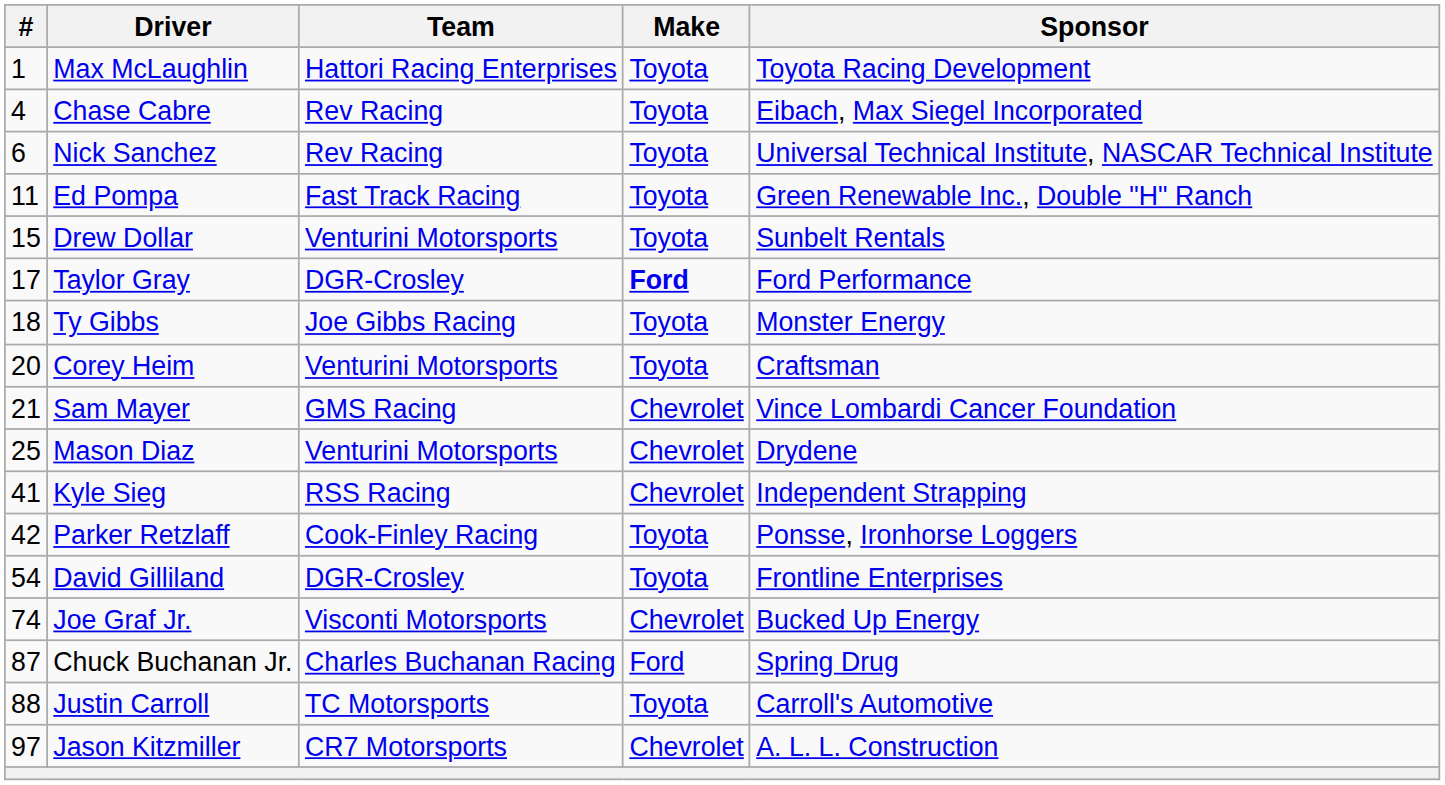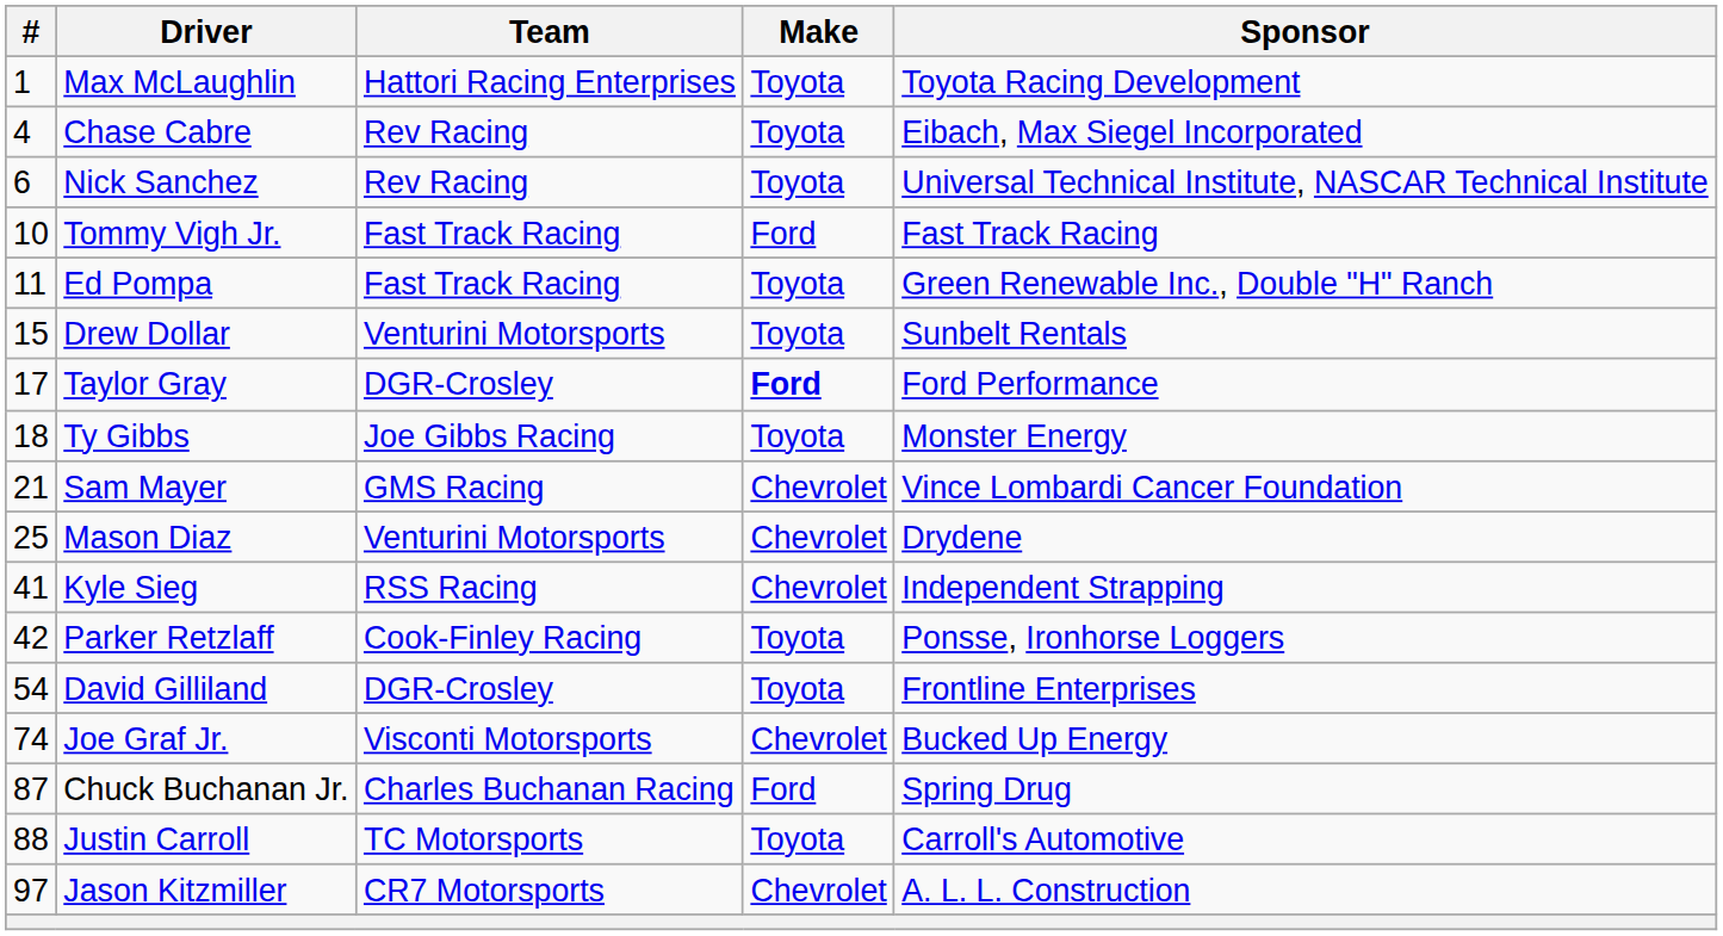+ row: 10 | Tommy Vigh Jr. | Fast Track Racing | Ford | Fast Track Racing
- row: 20 | Corey Heim | Venturini Motorsports | Toyota | Craftsman
